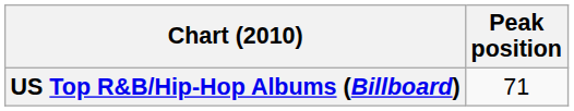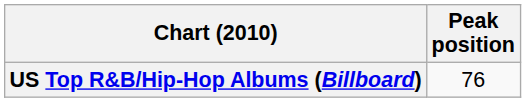US Top R&B/Hip-Hop Albums (Billboard) | Peak position: 71 -> 76
